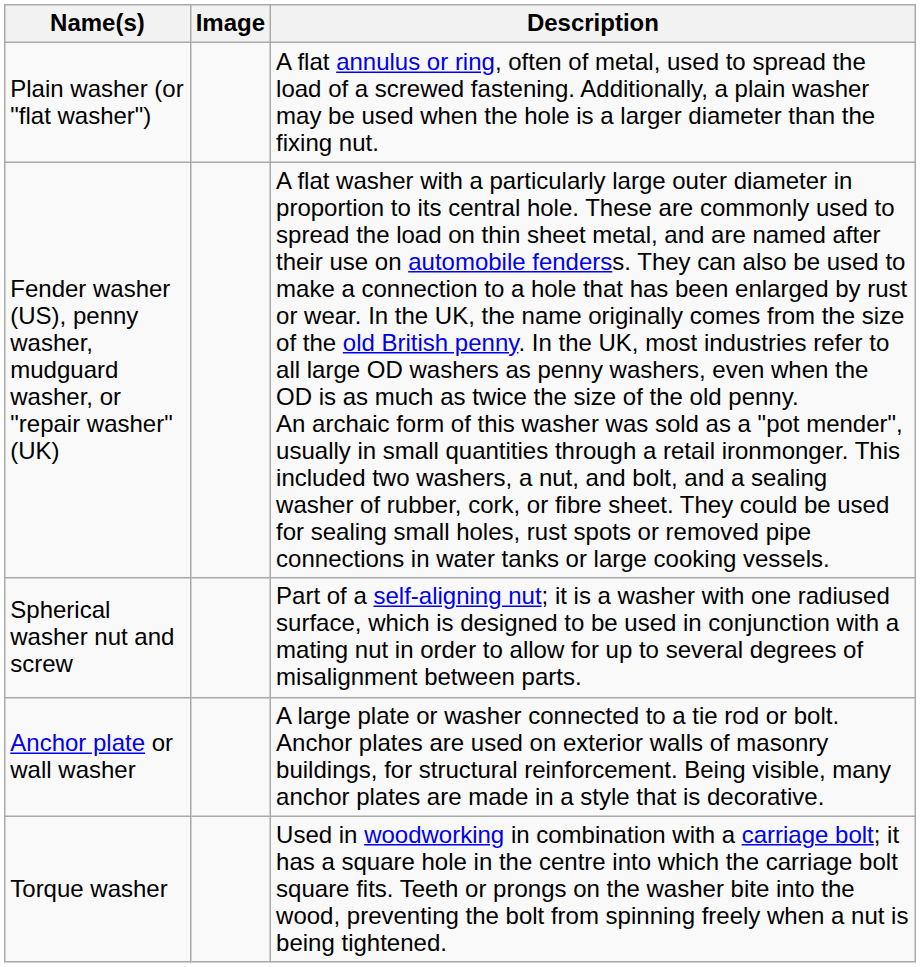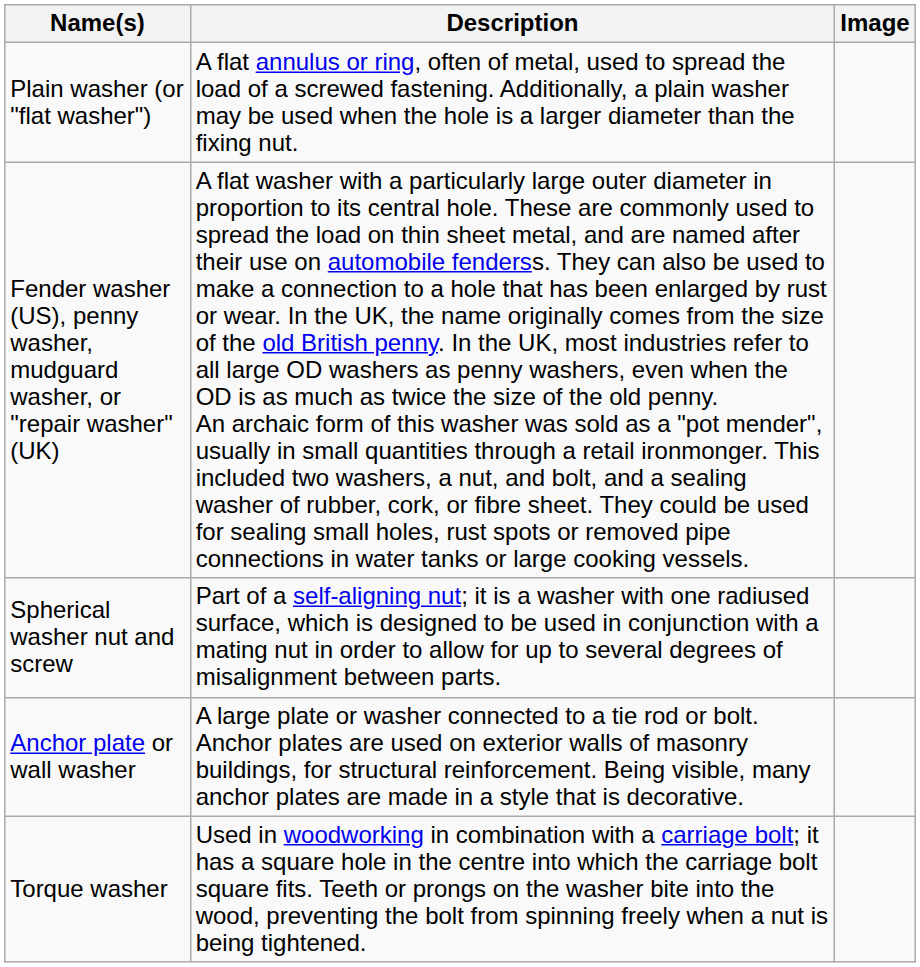columns swapped: Image <-> Description
